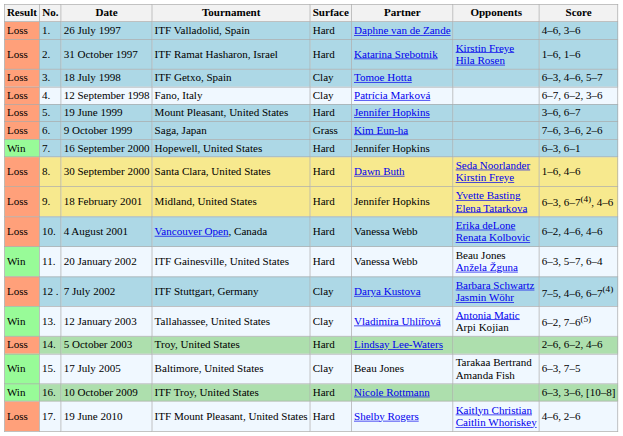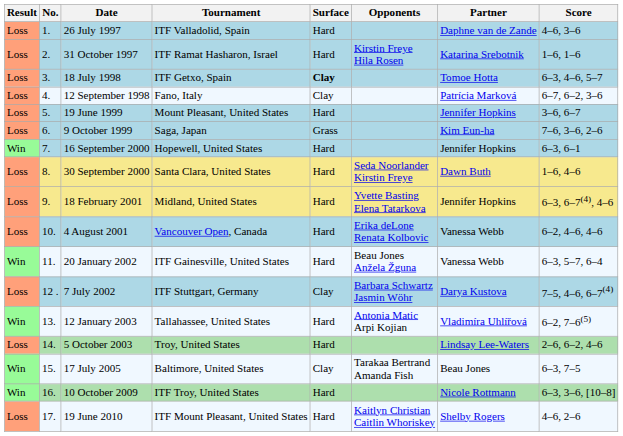columns swapped: Partner <-> Opponents
18 July 1998 | Surface: normal -> bold
12 January 2003 | Surface: Clay -> Hard
